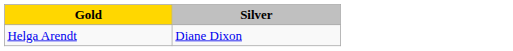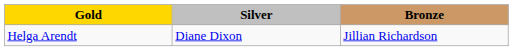+ column: Bronze | Jillian Richardson
